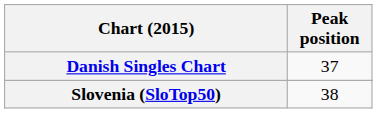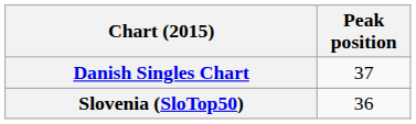Slovenia (SloTop50) | Peak position: 38 -> 36
